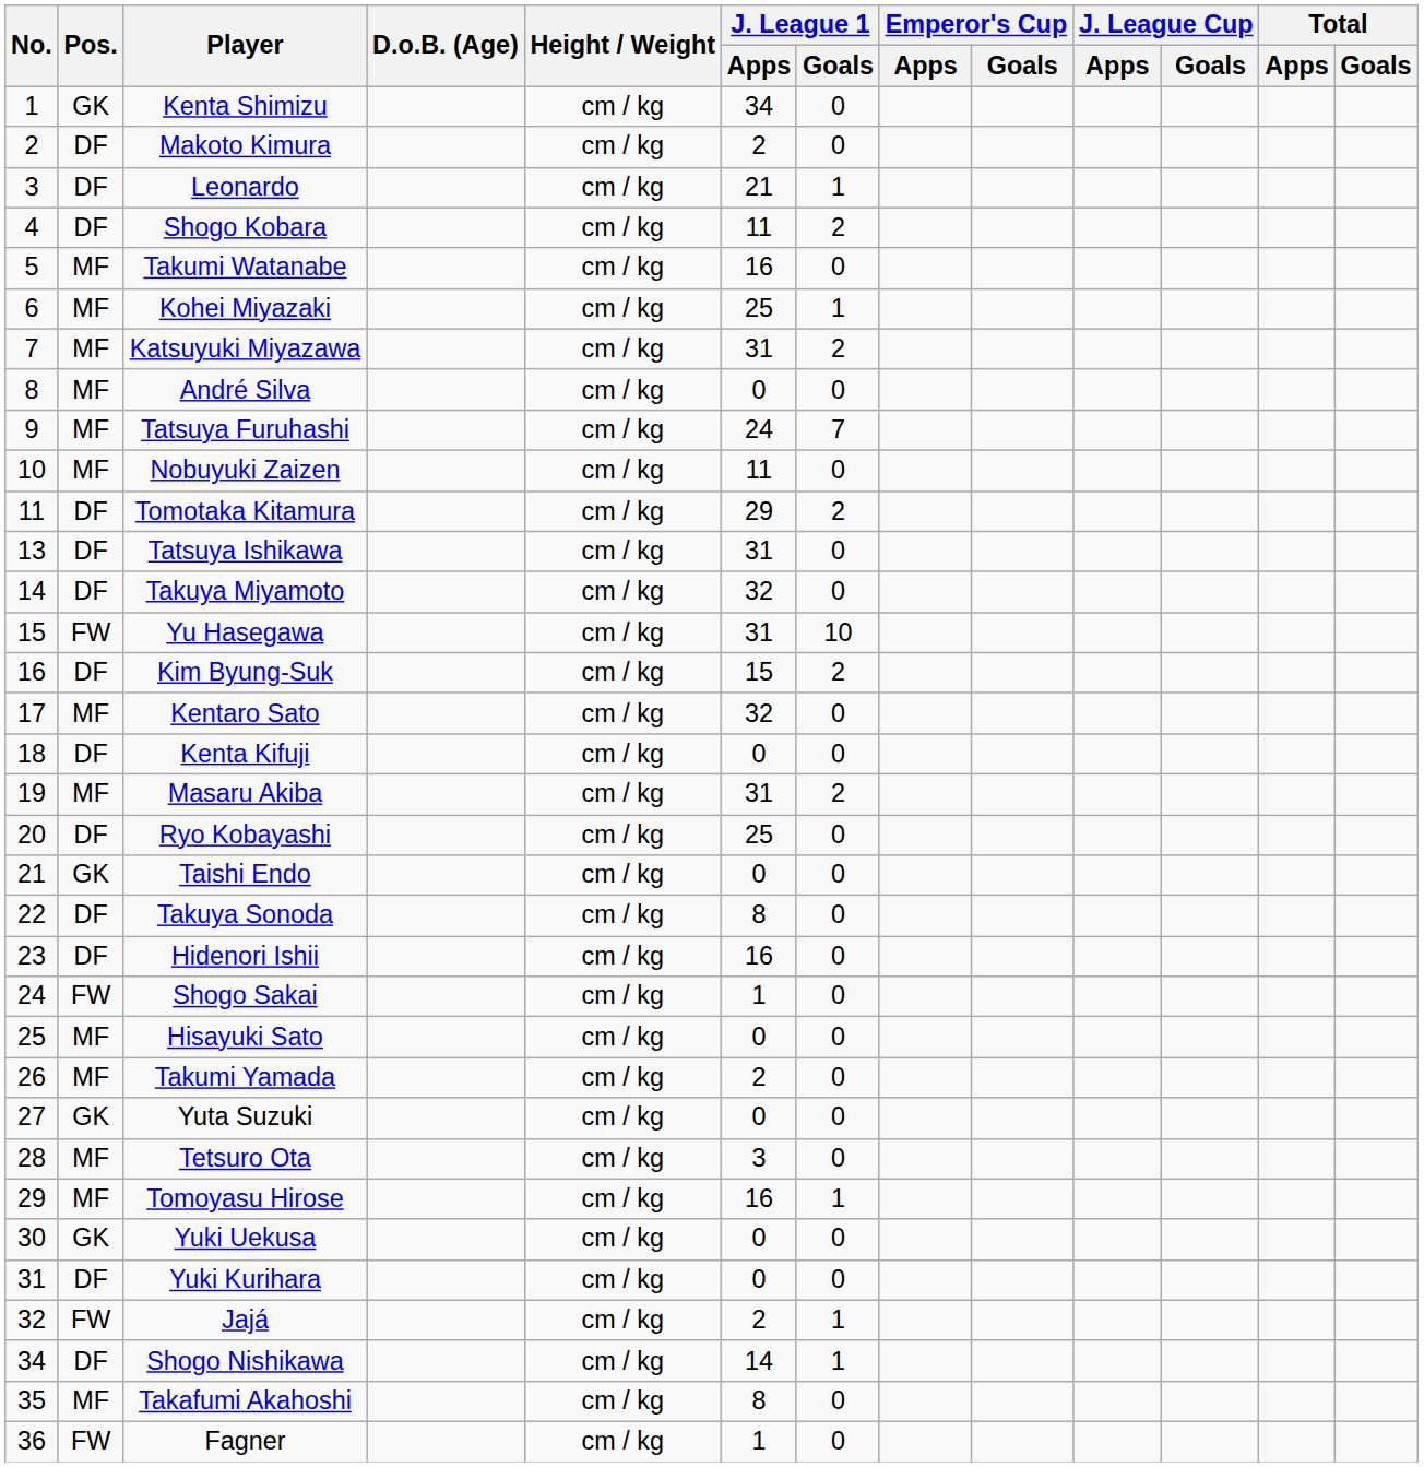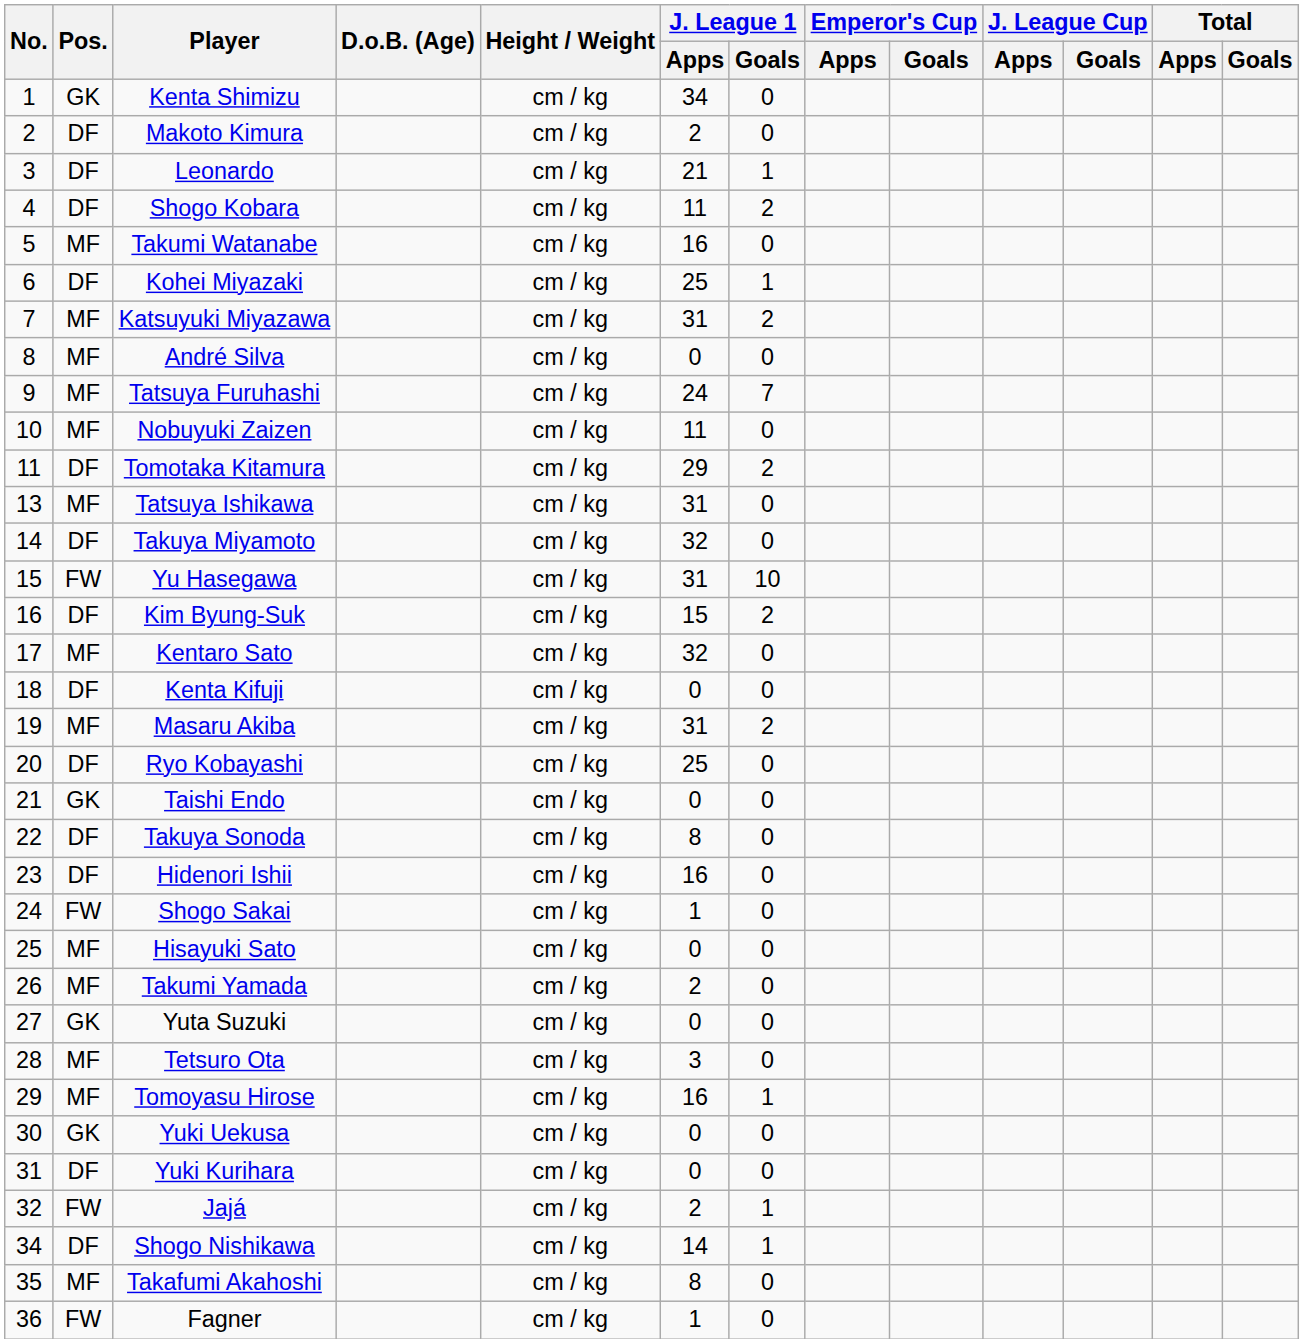Kohei Miyazaki | Pos.: MF -> DF
Tatsuya Ishikawa | Pos.: DF -> MF
